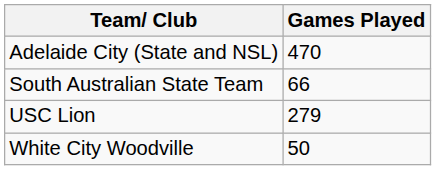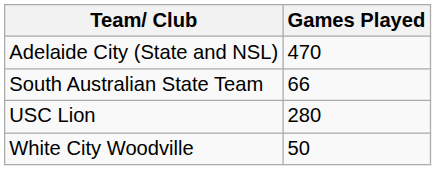USC Lion | Games Played: 279 -> 280
